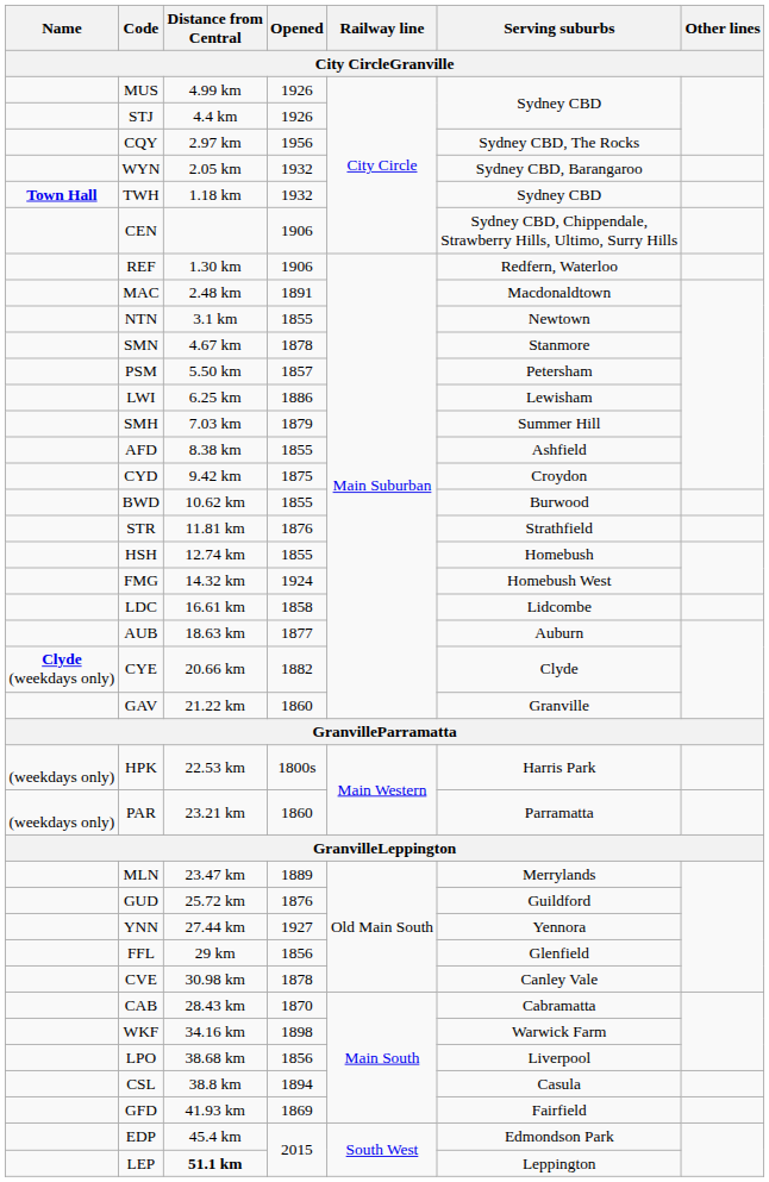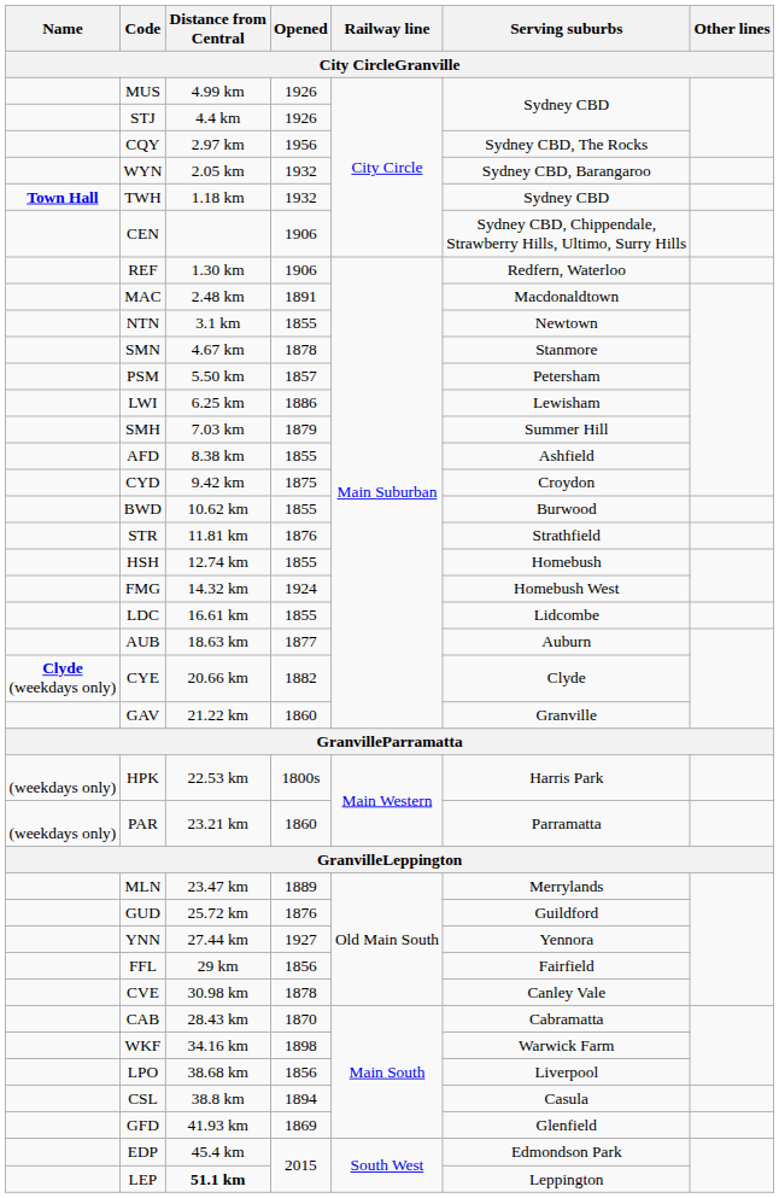LDC | Opened: 1858 -> 1855
FFL | Serving suburbs: Glenfield -> Fairfield
GFD | Serving suburbs: Fairfield -> Glenfield
